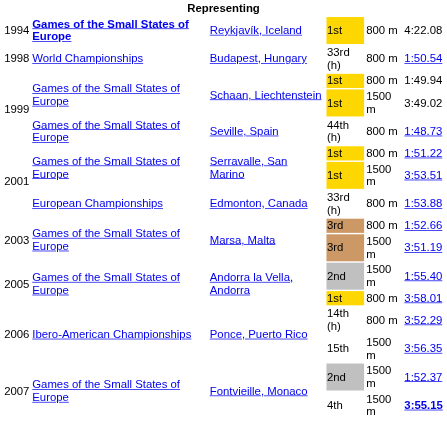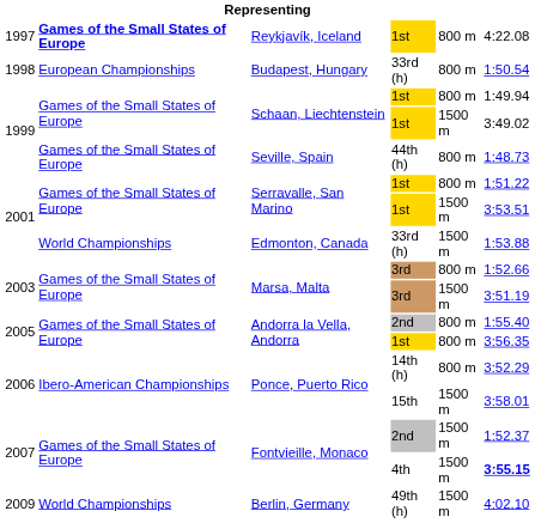Reykjavík, Iceland | column 1: 1994 -> 1997
Budapest, Hungary | column 2: World Championships -> European Championships
Edmonton, Canada | column 2: European Championships -> World Championships
Edmonton, Canada | column 5: 800 m -> 1500 m
Andorra la Vella, Andorra / 2nd | column 5: 1500 m -> 800 m
Andorra la Vella, Andorra / 1st | column 6: 3:58.01 -> 3:56.35
Ponce, Puerto Rico / 15th | column 6: 3:56.35 -> 3:58.01
+ row: 2009 | World Championships | Berlin, Germany | 49th (h) | 1500 m | 4:02.10
